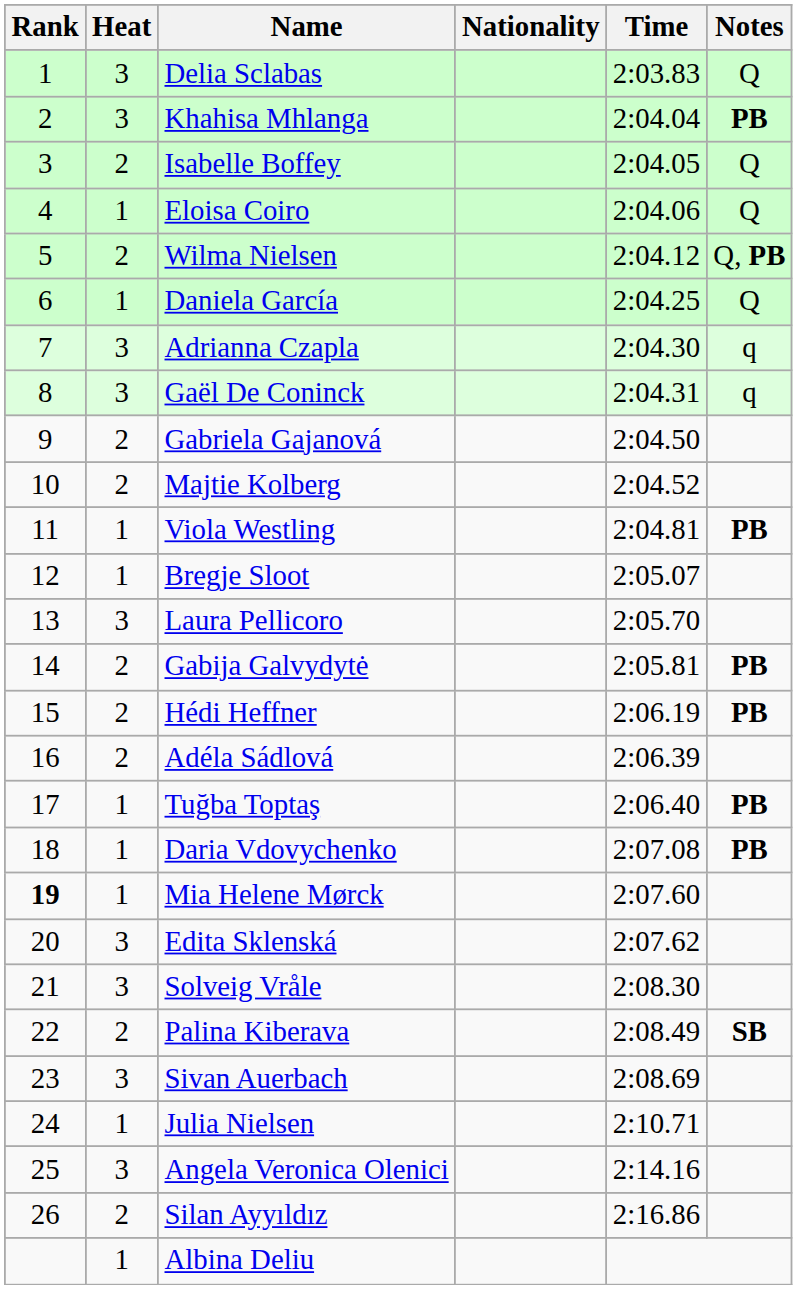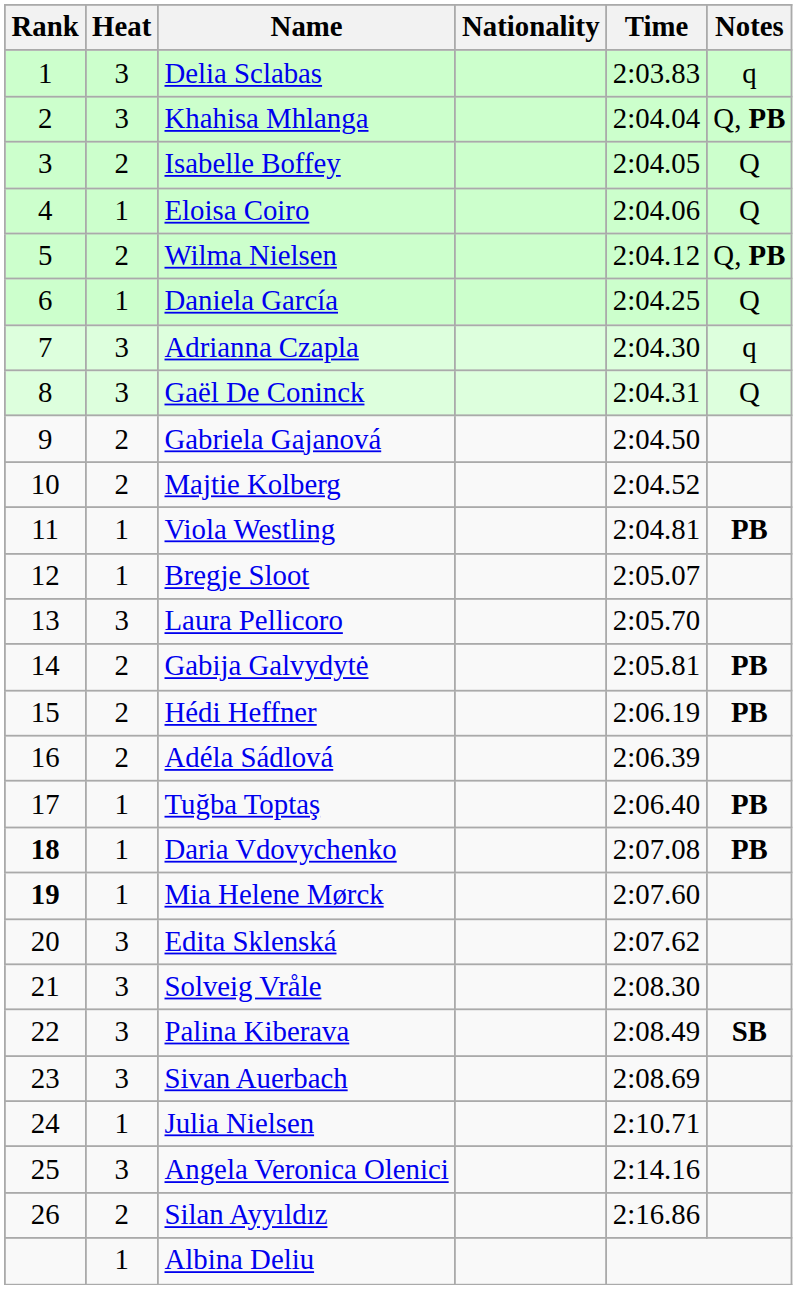Delia Sclabas | Notes: Q -> q
Khahisa Mhlanga | Notes: PB -> Q, PB
Gaël De Coninck | Notes: q -> Q
Daria Vdovychenko | Rank: normal -> bold
Palina Kiberava | Heat: 2 -> 3
